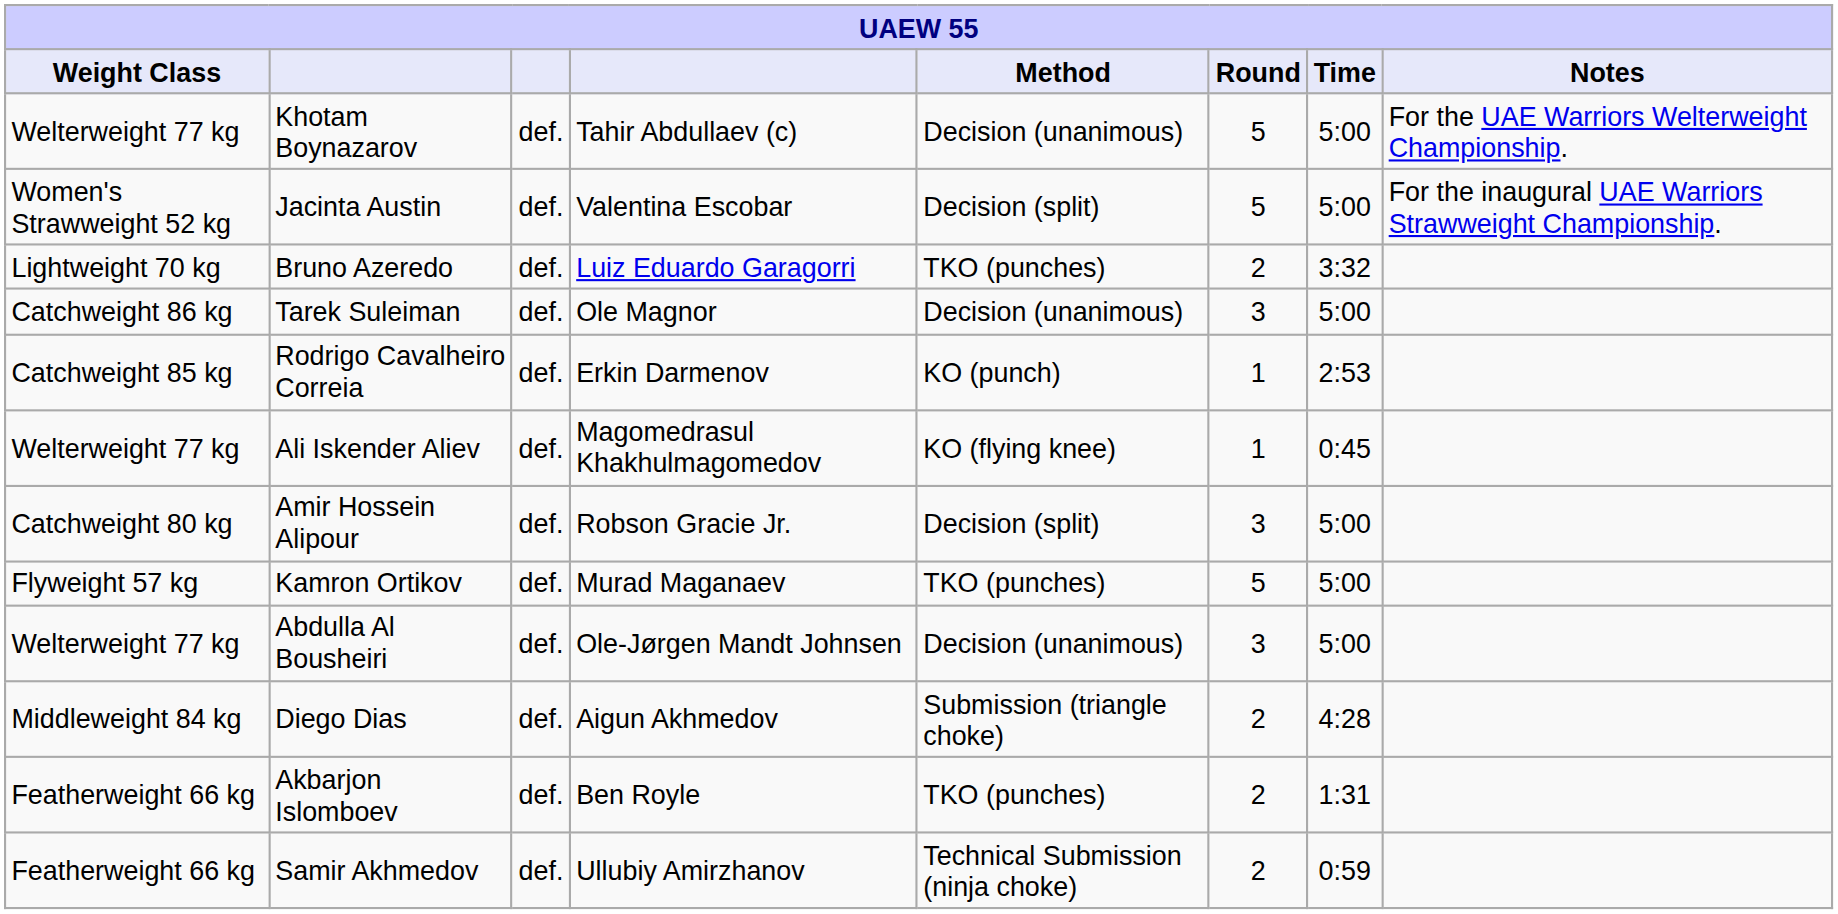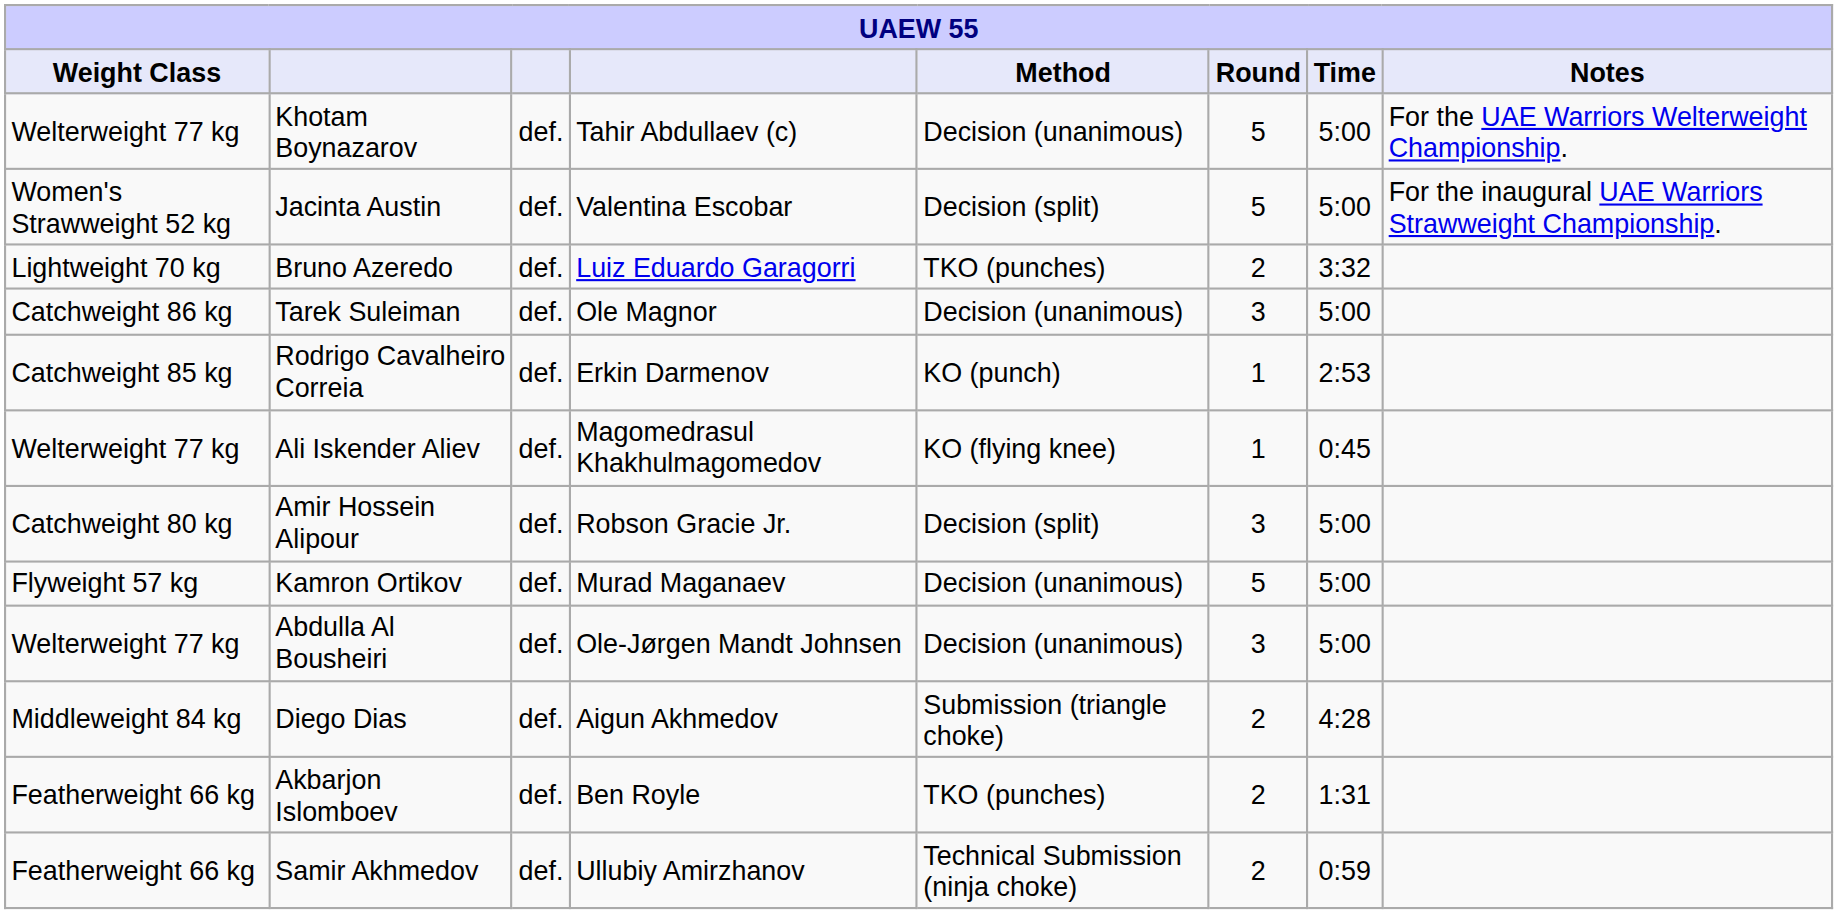Kamron Ortikov | Method: TKO (punches) -> Decision (unanimous)
